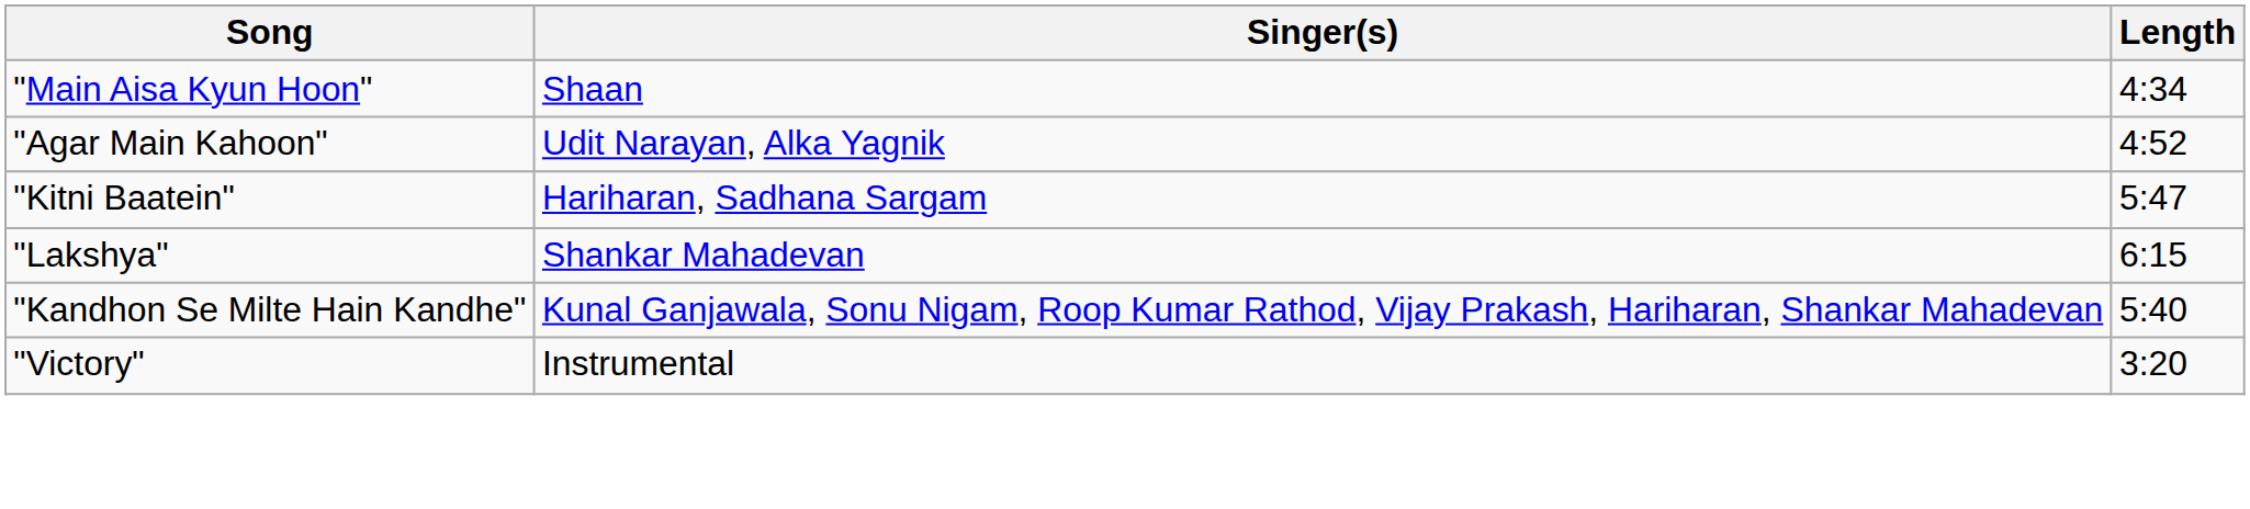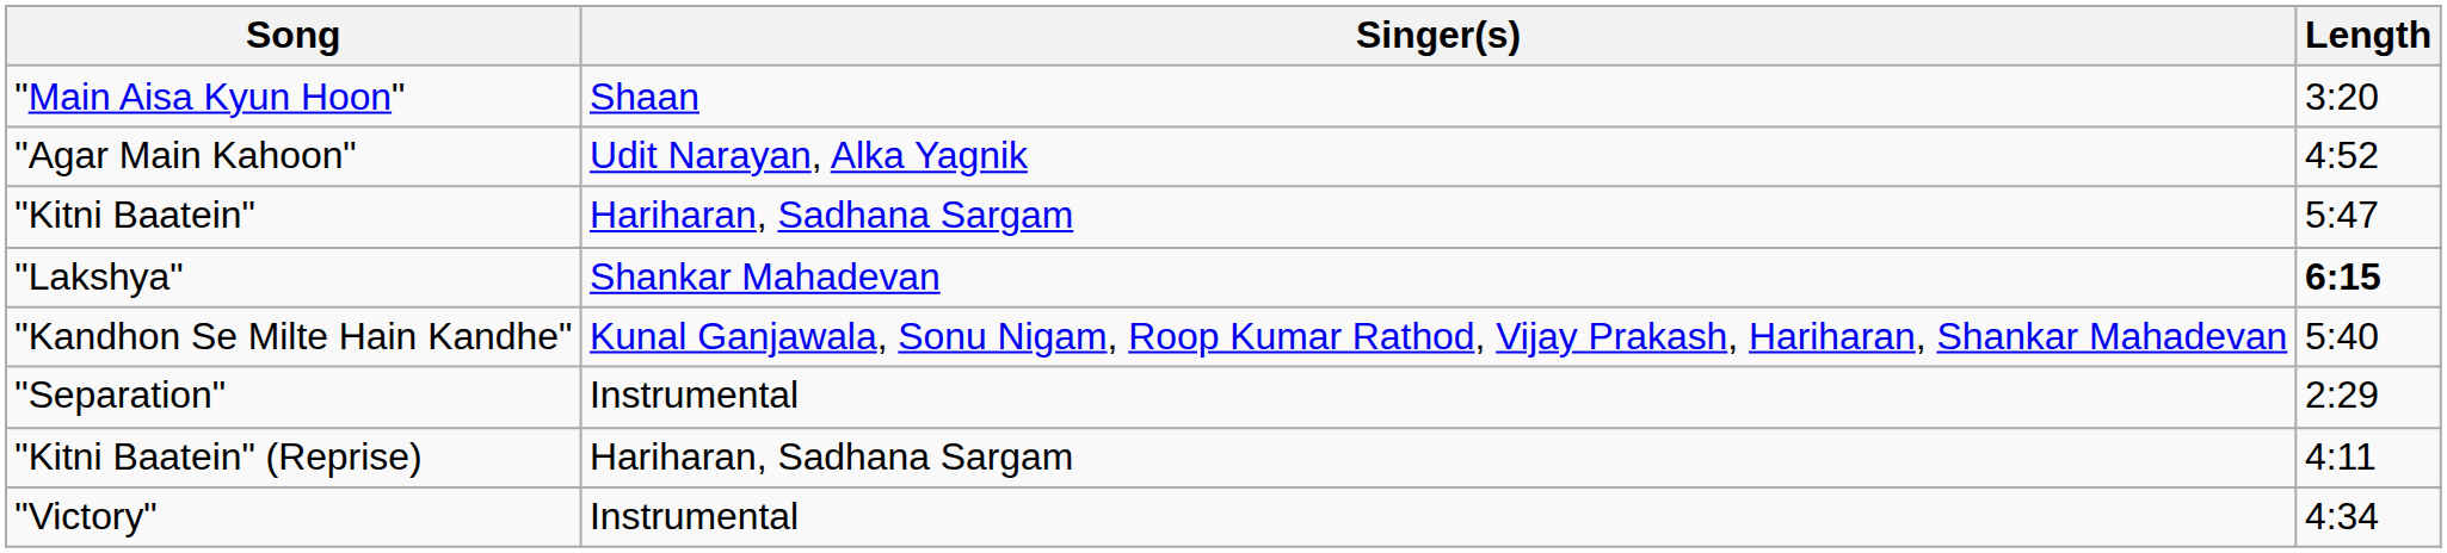"Main Aisa Kyun Hoon" | Length: 4:34 -> 3:20
"Lakshya" | Length: normal -> bold
+ row: "Separation" | Instrumental | 2:29
+ row: "Kitni Baatein" (Reprise) | Hariharan, Sadhana Sargam | 4:11
"Victory" | Length: 3:20 -> 4:34
